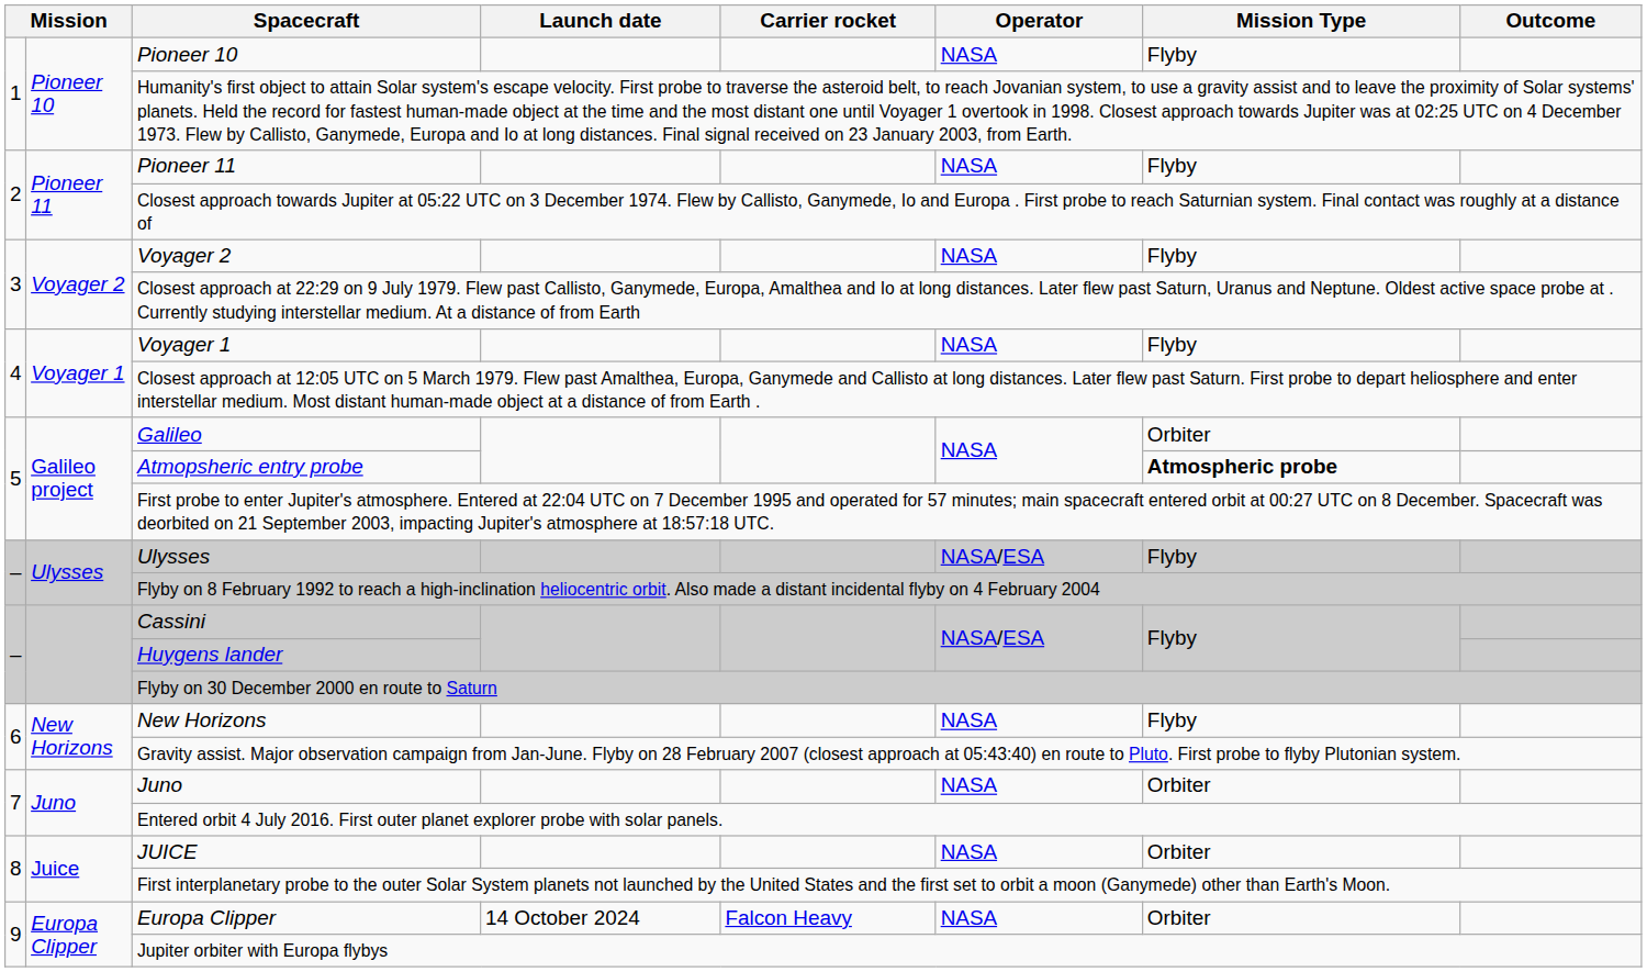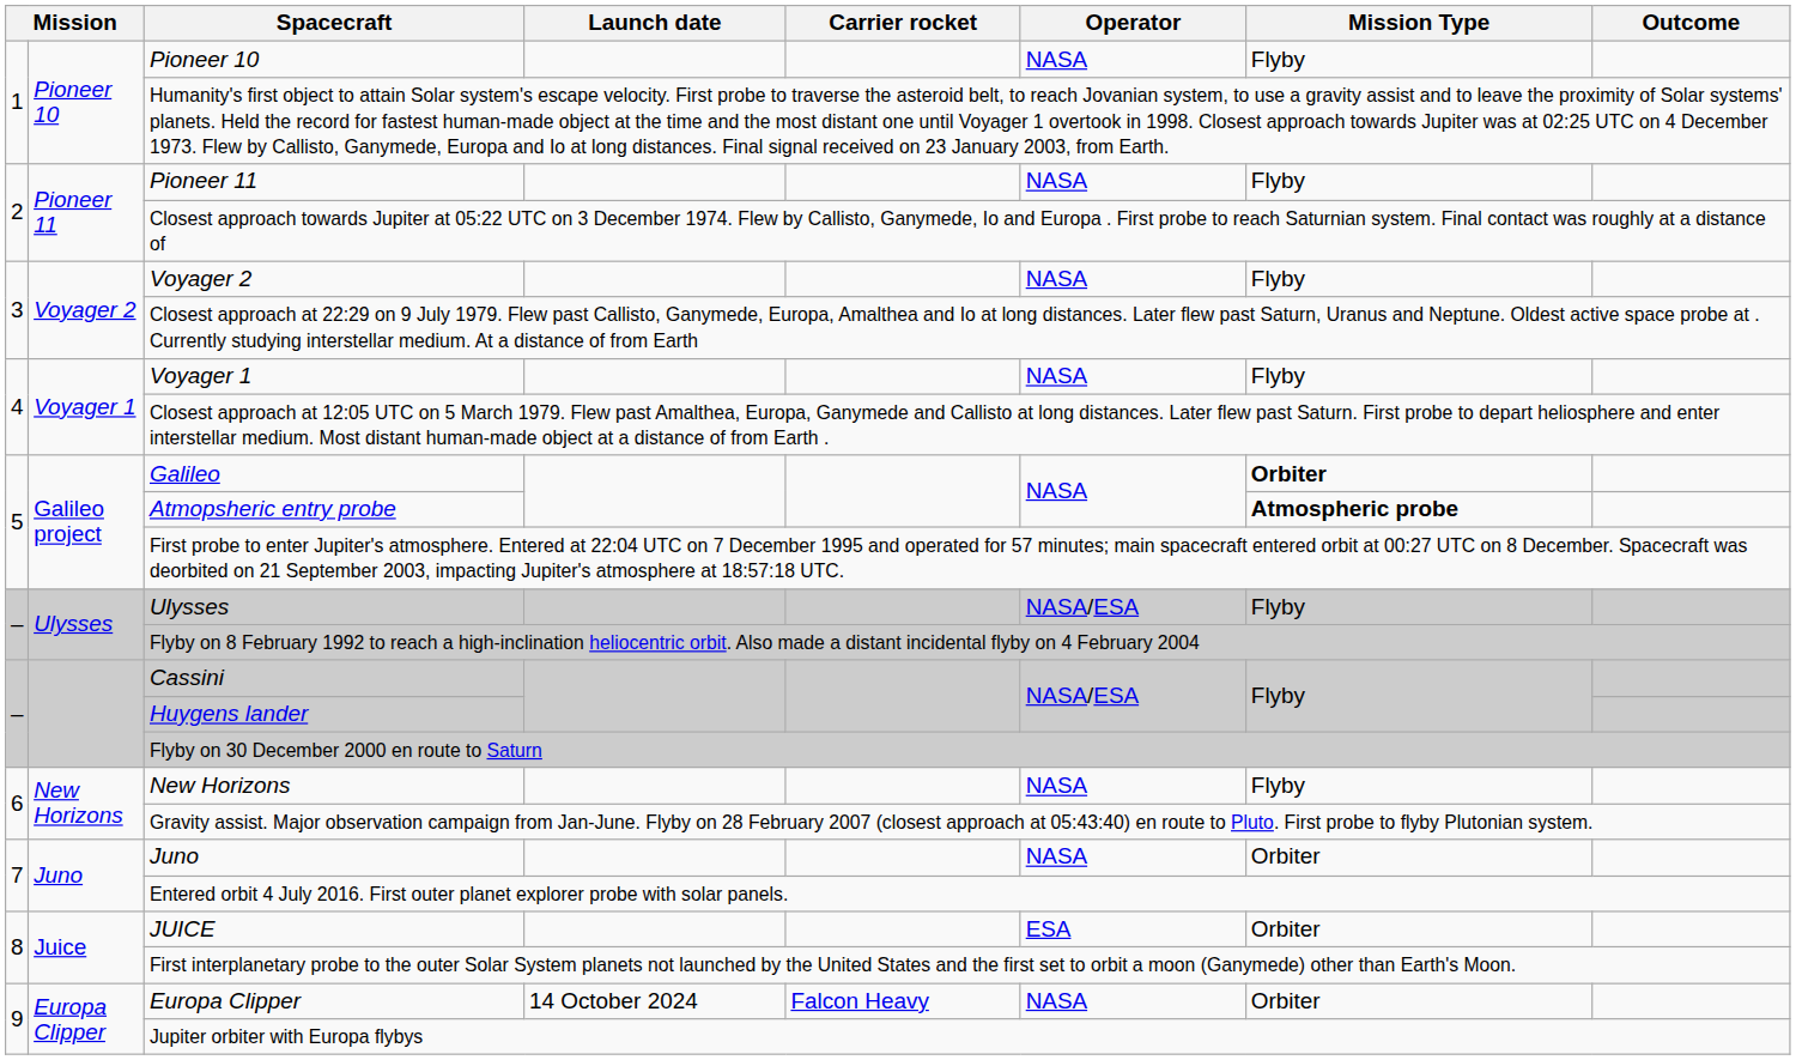Galileo | Mission Type: normal -> bold
JUICE | Operator: NASA -> ESA
